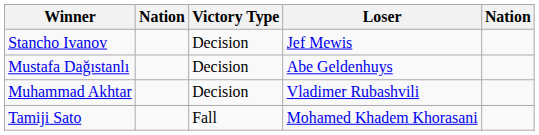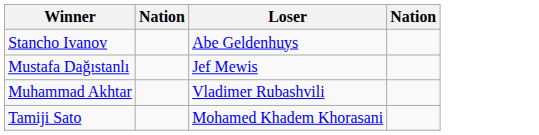- column: Victory Type | Decision | Decision | Decision | Fall
Stancho Ivanov | Loser: Jef Mewis -> Abe Geldenhuys
Mustafa Dağıstanlı | Loser: Abe Geldenhuys -> Jef Mewis
